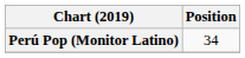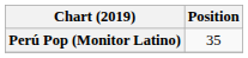Perú Pop (Monitor Latino) | Position: 34 -> 35
